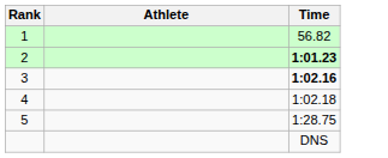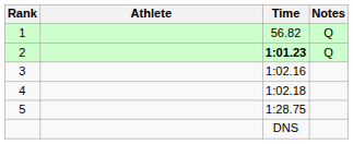+ column: Notes | Q | Q
3 | Time: bold -> normal
